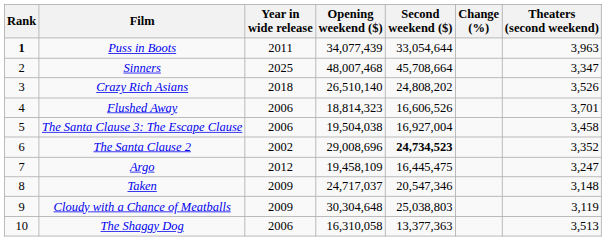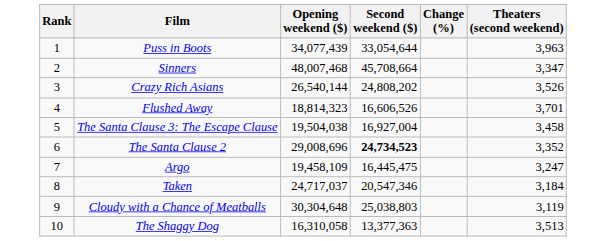- column: Year in wide release | 2011 | 2025 | 2018 | 2006 | 2006 | 2002 | 2012 | 2009 | 2009 | 2006
Puss in Boots | Rank: bold -> normal
Crazy Rich Asians | Opening weekend ($): 26,510,140 -> 26,540,144
Taken | Theaters (second weekend): 3,148 -> 3,184
